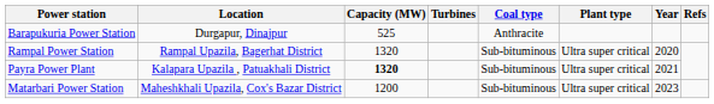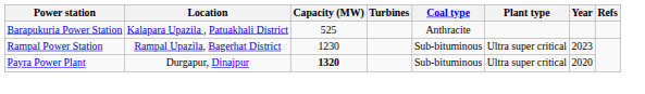Barapukuria Power Station | Location: Durgapur, Dinajpur -> Kalapara Upazila , Patuakhali District
Rampal Power Station | Capacity (MW): 1320 -> 1230
Rampal Power Station | Year: 2020 -> 2023
Payra Power Plant | Location: Kalapara Upazila , Patuakhali District -> Durgapur, Dinajpur
Payra Power Plant | Year: 2021 -> 2020
- row: Matarbari Power Station | Maheshkhali Upazila, Cox's Bazar District | 1200 | Sub-bituminous | Ultra super critical | 2023
